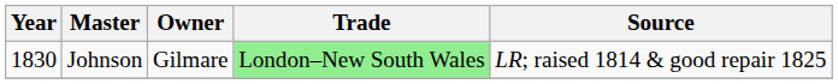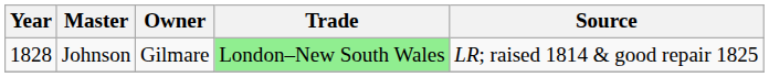Johnson | Year: 1830 -> 1828
